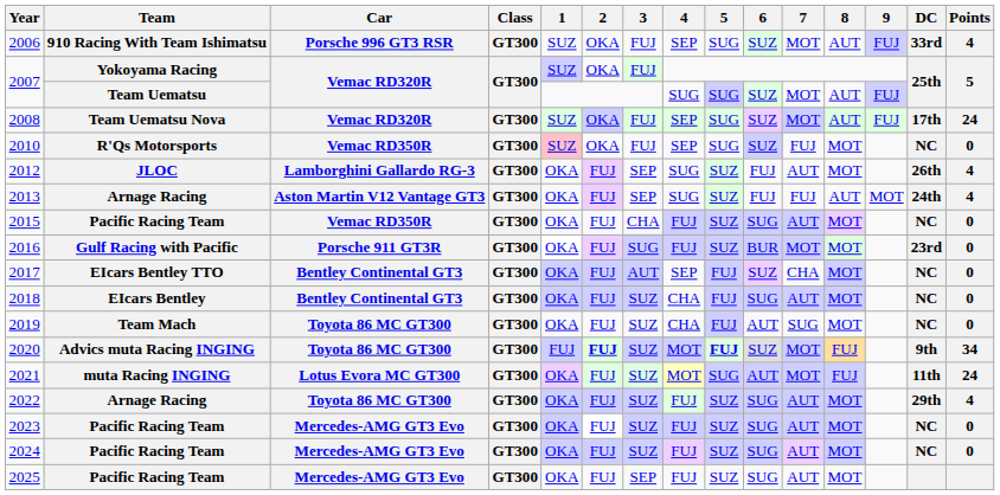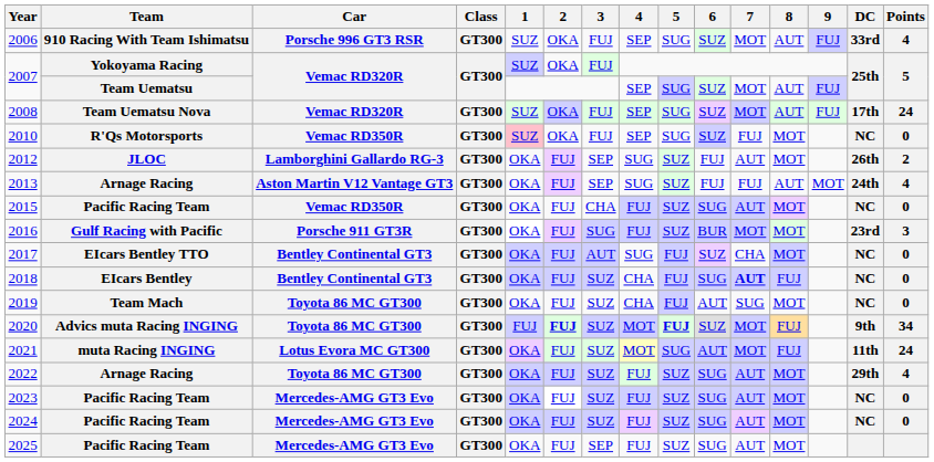2007 / Team Uematsu | 4: SUG -> SEP
2012 | Points: 4 -> 2
2016 | Points: 0 -> 3
2017 | 4: SEP -> SUG
2018 | 7: normal -> bold
2018 | 8: MOT -> FUJ
